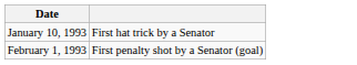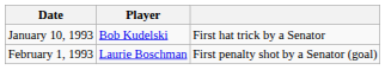+ column: Player | Bob Kudelski | Laurie Boschman
